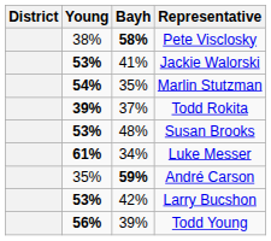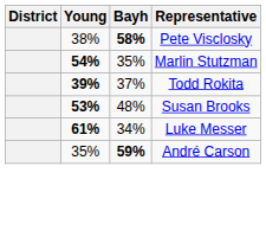- row: 53% | 41% | Jackie Walorski
- row: 53% | 42% | Larry Bucshon
- row: 56% | 39% | Todd Young
